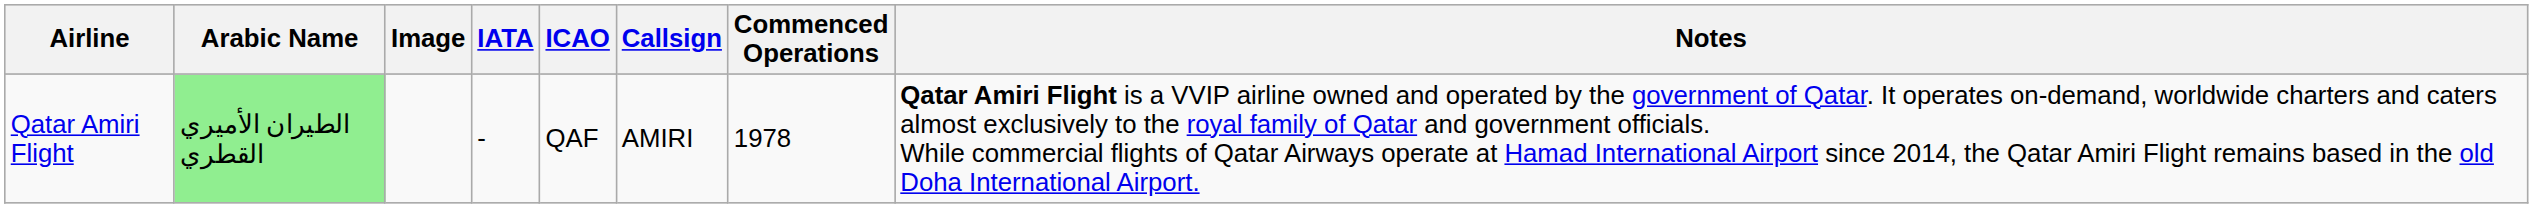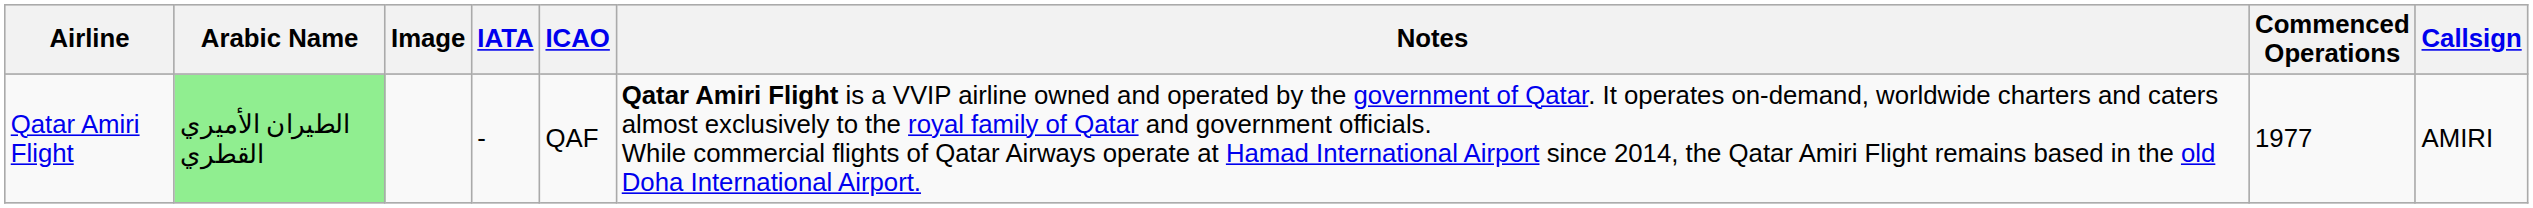columns swapped: Callsign <-> Notes
Qatar Amiri Flight | Commenced Operations: 1978 -> 1977
